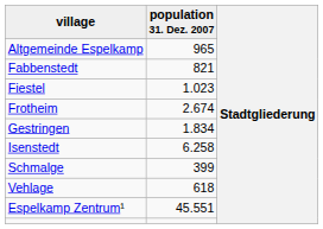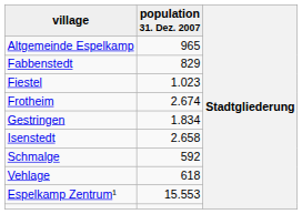Fabbenstedt | population 31. Dez. 2007: 821 -> 829
Isenstedt | population 31. Dez. 2007: 6.258 -> 2.658
Schmalge | population 31. Dez. 2007: 399 -> 592
Espelkamp Zentrum¹ | population 31. Dez. 2007: 45.551 -> 15.553
